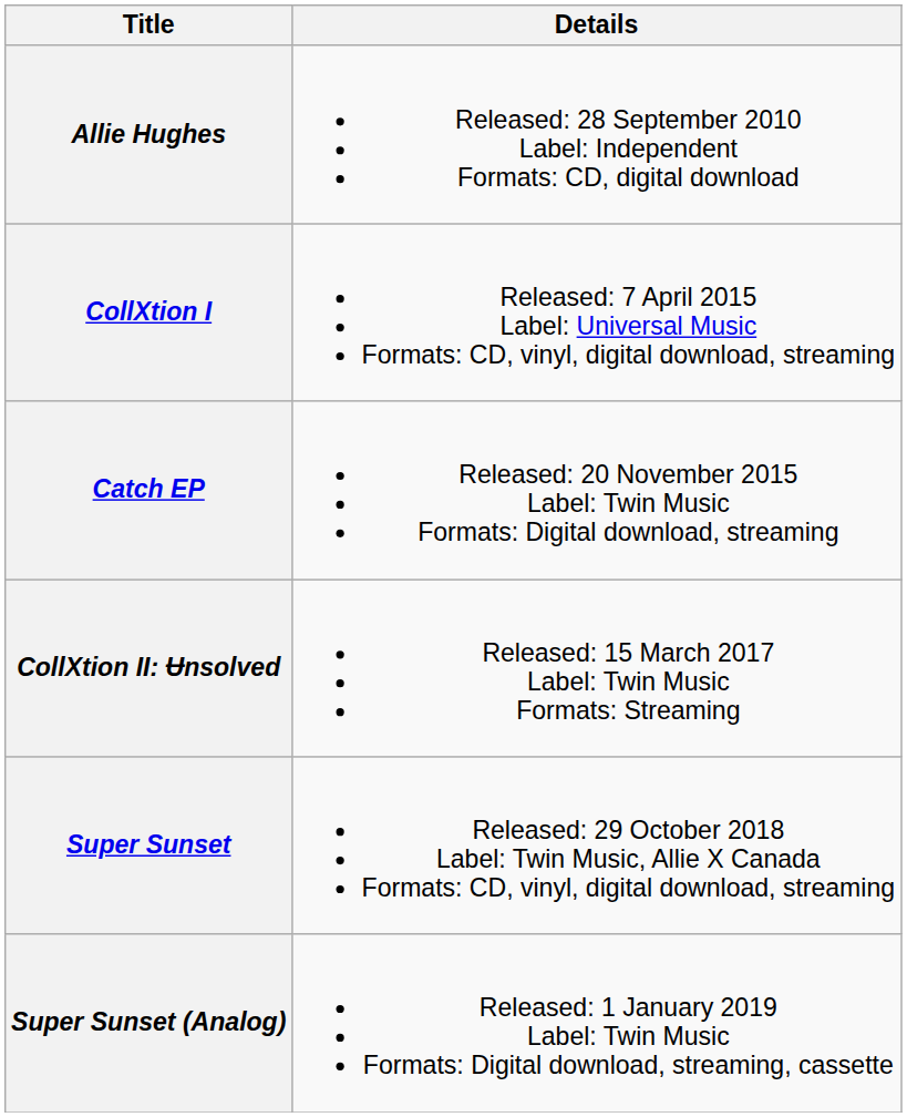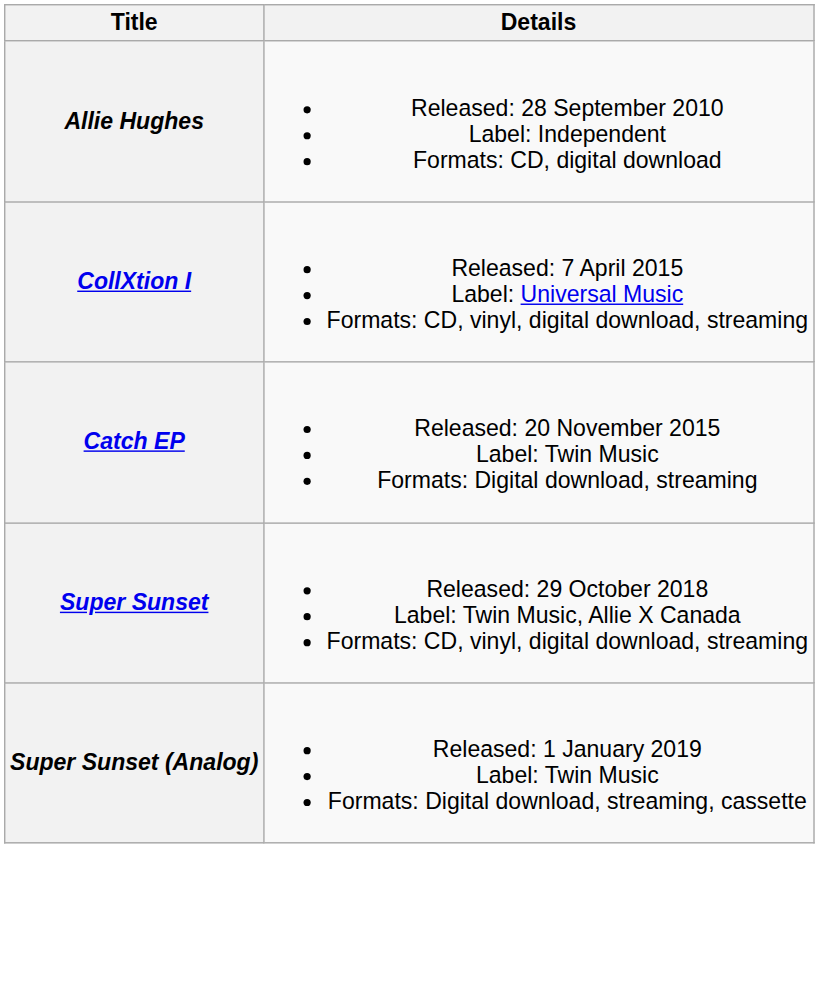- row: CollXtion II: Ʉnsolved | Released: 15 March 2017 Label: Twin Music Formats: Streaming
